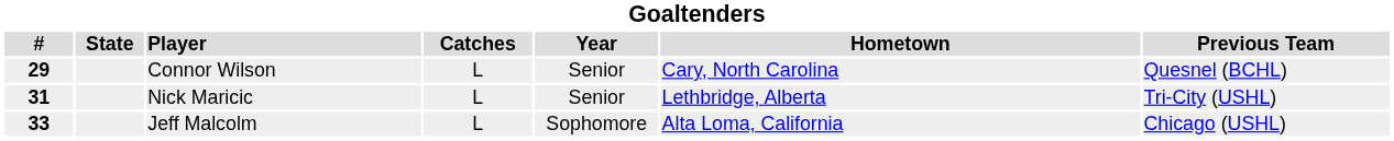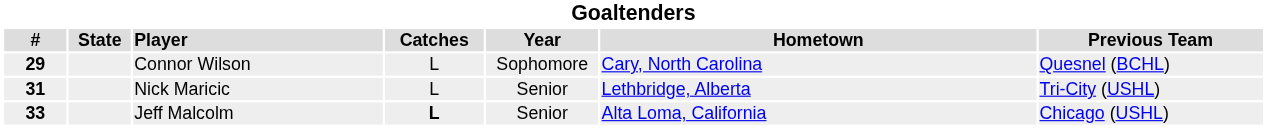Connor Wilson | Year: Senior -> Sophomore
Jeff Malcolm | Catches: normal -> bold
Jeff Malcolm | Year: Sophomore -> Senior
